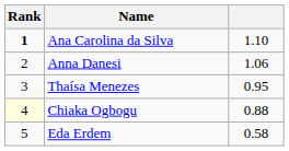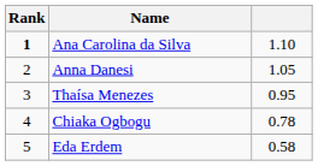Anna Danesi | column 3: 1.06 -> 1.05
Chiaka Ogbogu | Rank: lightyellow background -> no background
Chiaka Ogbogu | column 3: 0.88 -> 0.78
